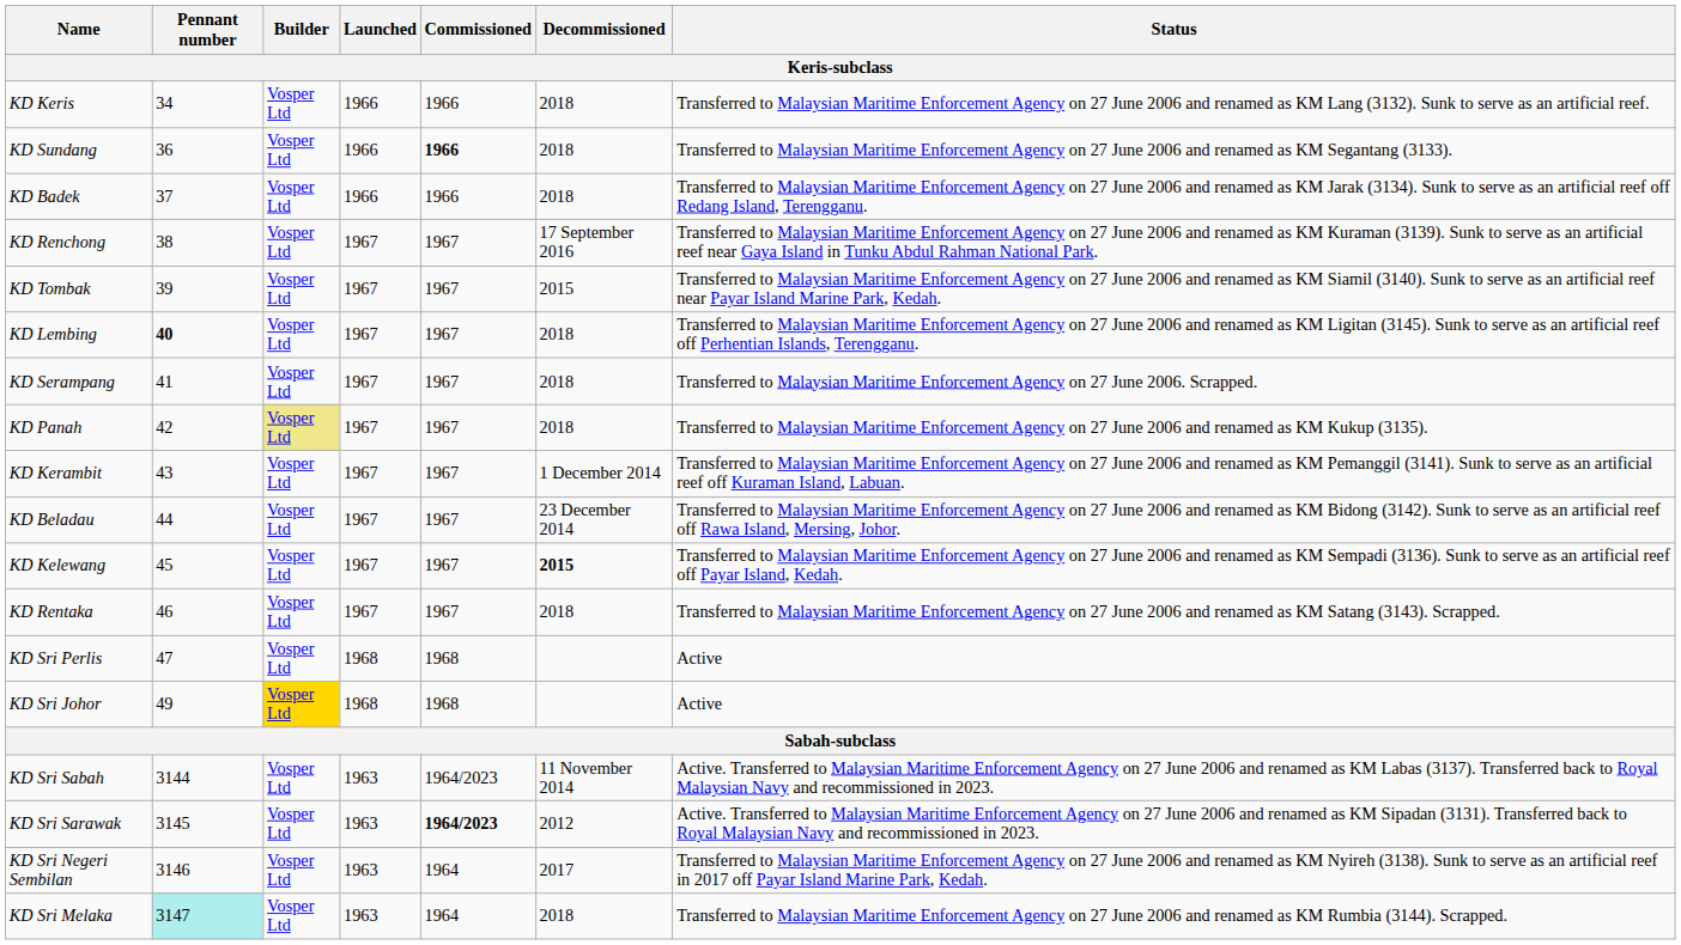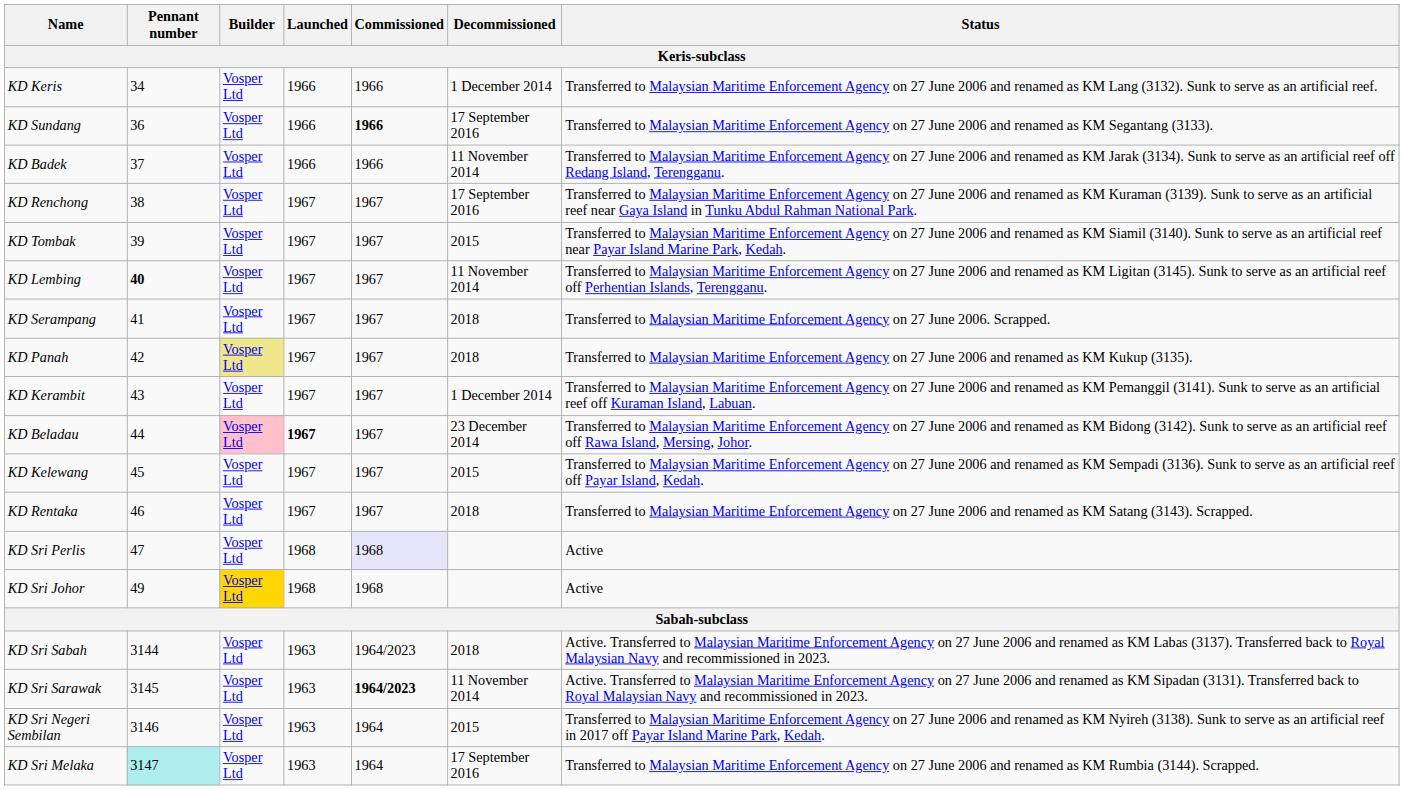KD Keris | Decommissioned: 2018 -> 1 December 2014
KD Sundang | Decommissioned: 2018 -> 17 September 2016
KD Badek | Decommissioned: 2018 -> 11 November 2014
KD Lembing | Decommissioned: 2018 -> 11 November 2014
KD Beladau | Builder: no background -> pink background
KD Beladau | Launched: normal -> bold
KD Kelewang | Decommissioned: bold -> normal
KD Sri Perlis | Commissioned: no background -> lavender background
KD Sri Sabah | Decommissioned: 11 November 2014 -> 2018
KD Sri Sarawak | Decommissioned: 2012 -> 11 November 2014
KD Sri Negeri Sembilan | Decommissioned: 2017 -> 2015
KD Sri Melaka | Decommissioned: 2018 -> 17 September 2016
